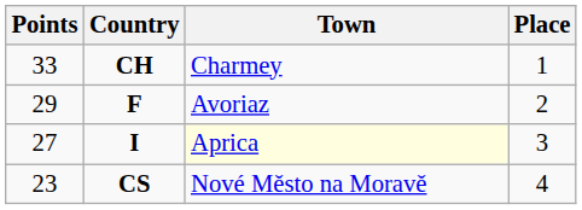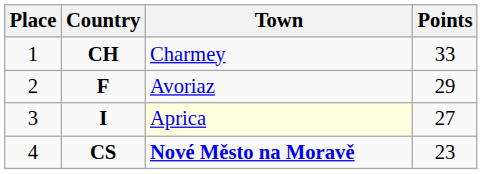columns swapped: Place <-> Points
CS | Town: normal -> bold
